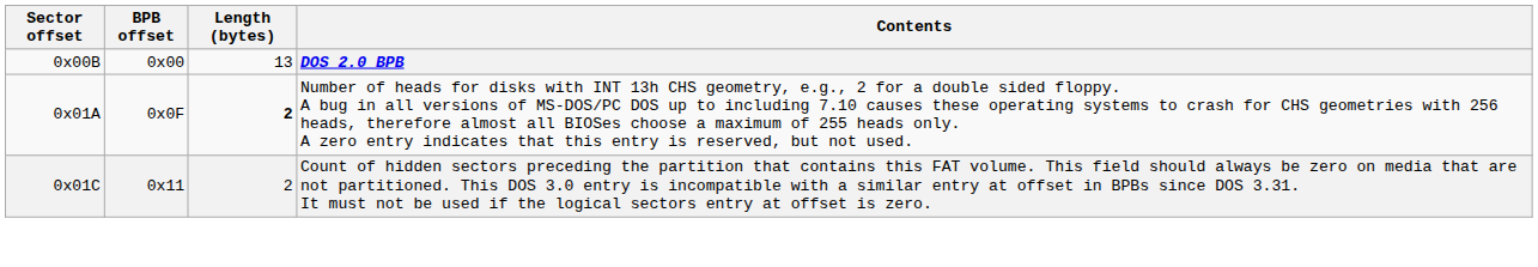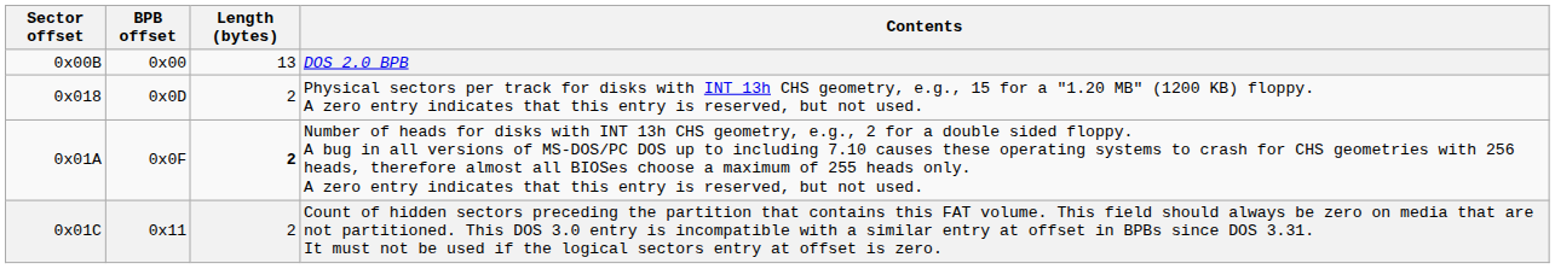0x00B | Contents: bold -> normal
+ row: 0x018 | 0x0D | 2 | Physical sectors per track for disks with INT 13h CHS geometry, e.g., 15 for a "1.20 MB" (1200 KB) floppy. A zero entry indicates that this entry is reserved, but not used.
